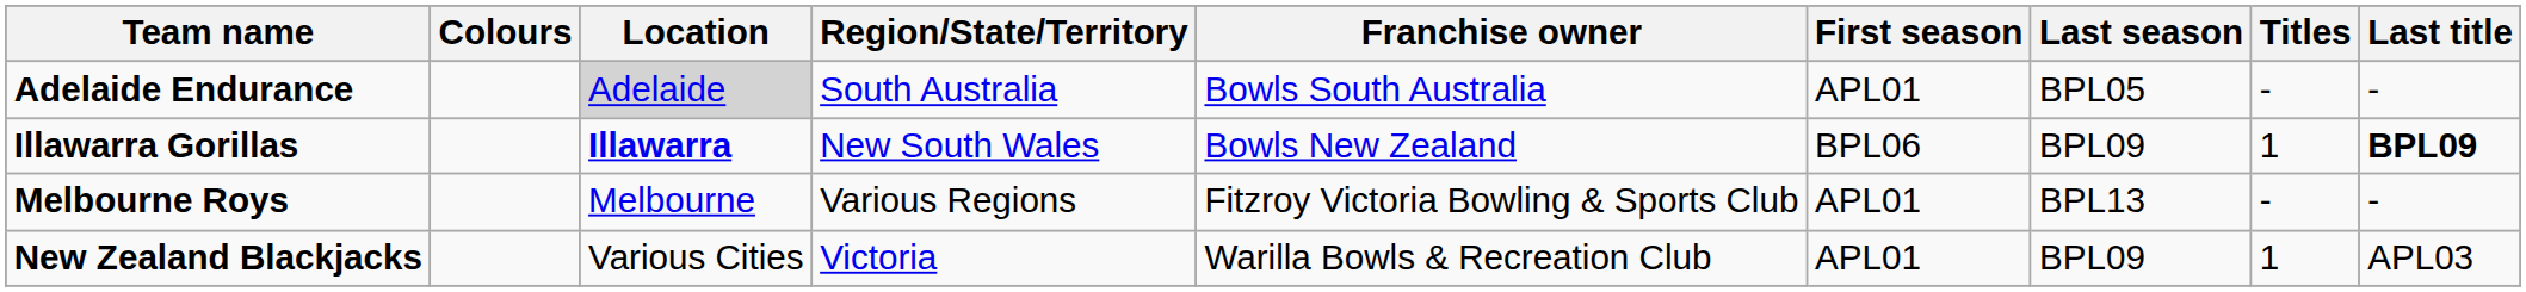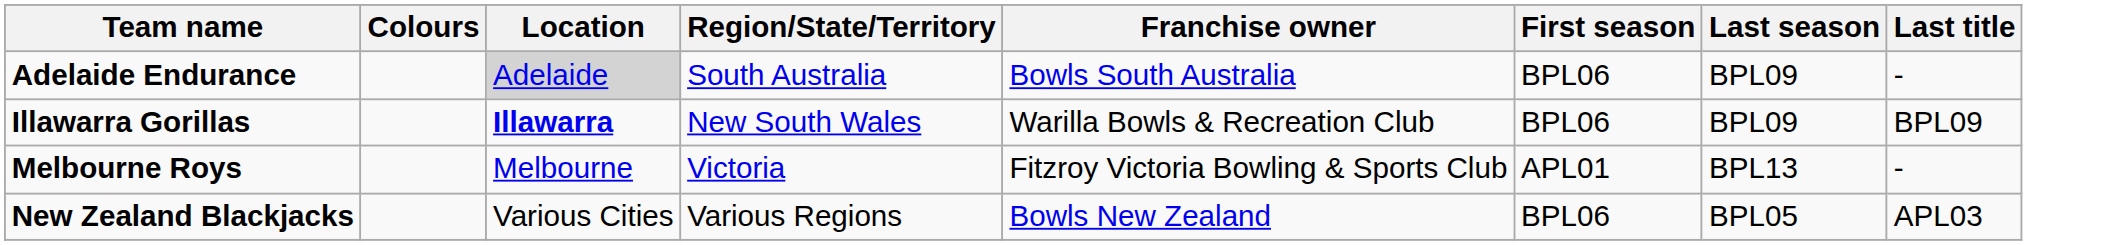- column: Titles | - | 1 | - | 1
Adelaide Endurance | First season: APL01 -> BPL06
Adelaide Endurance | Last season: BPL05 -> BPL09
Illawarra Gorillas | Franchise owner: Bowls New Zealand -> Warilla Bowls & Recreation Club
Illawarra Gorillas | Last title: bold -> normal
Melbourne Roys | Region/State/Territory: Various Regions -> Victoria
New Zealand Blackjacks | Region/State/Territory: Victoria -> Various Regions
New Zealand Blackjacks | Franchise owner: Warilla Bowls & Recreation Club -> Bowls New Zealand
New Zealand Blackjacks | First season: APL01 -> BPL06
New Zealand Blackjacks | Last season: BPL09 -> BPL05
